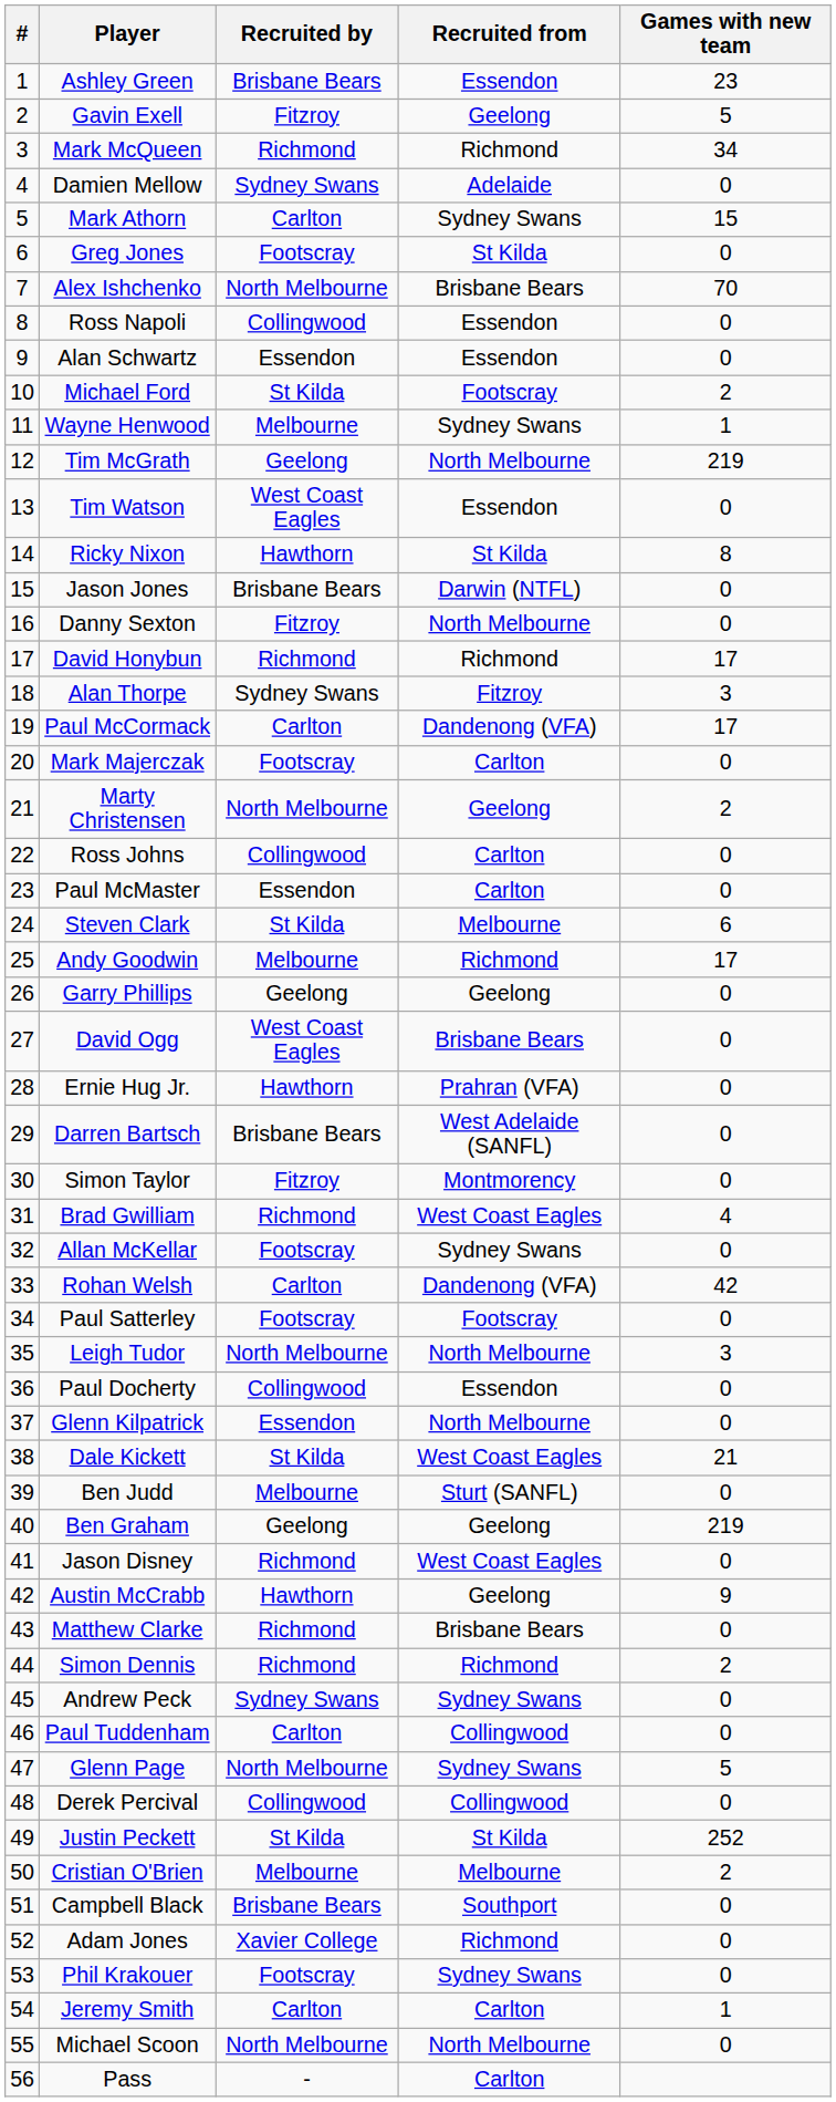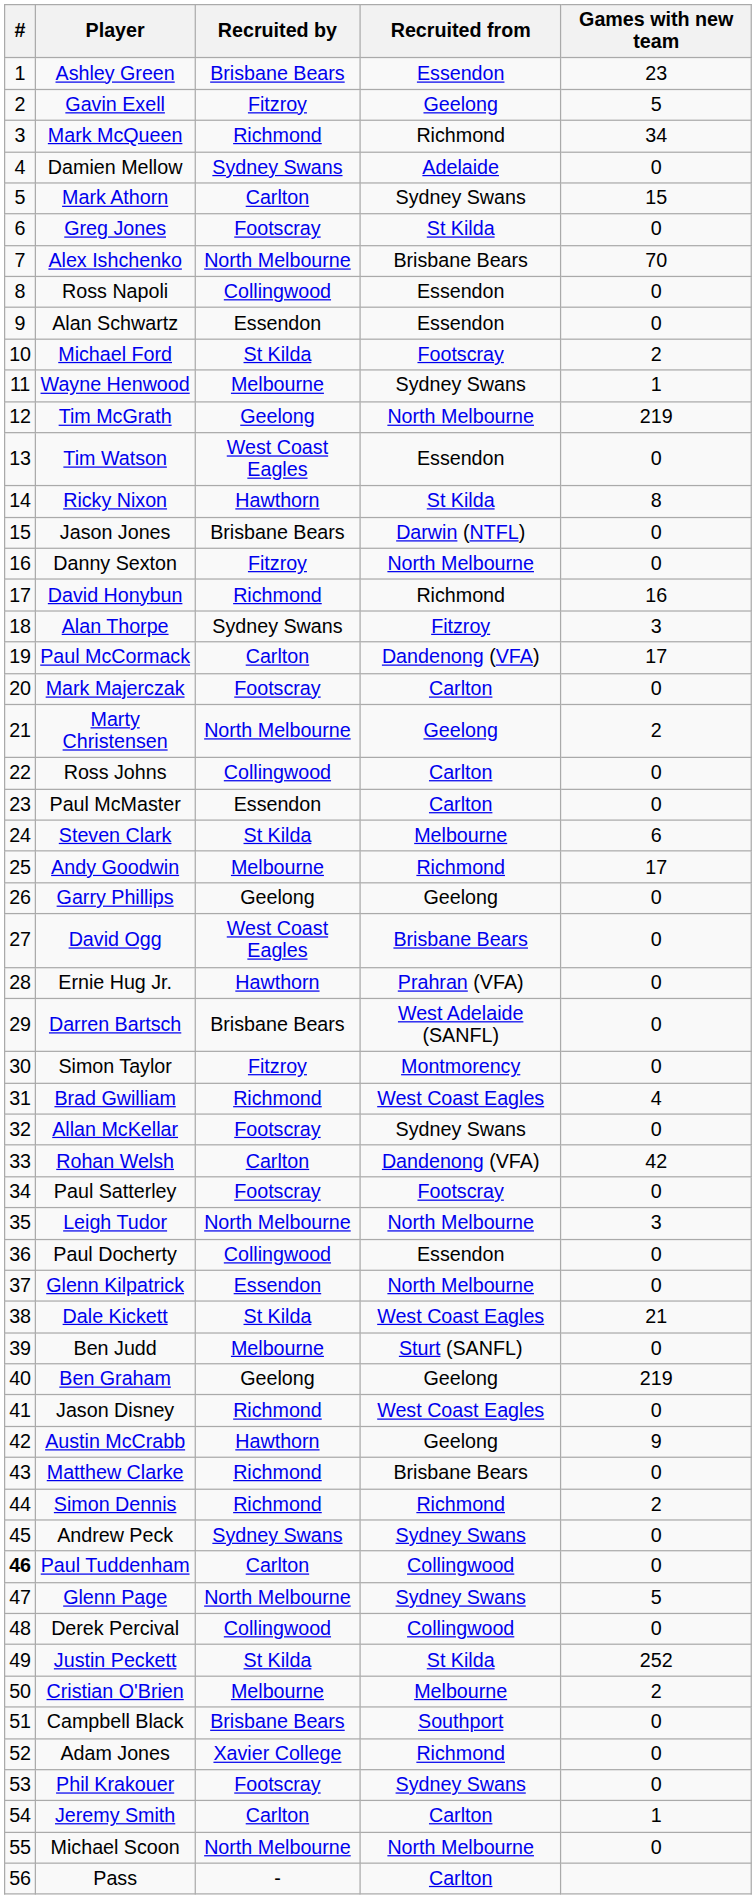David Honybun | Games with new team: 17 -> 16
Paul Tuddenham | #: normal -> bold
